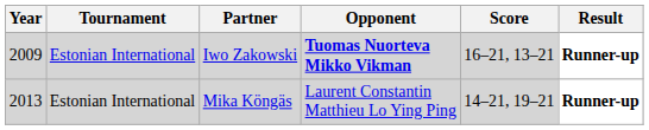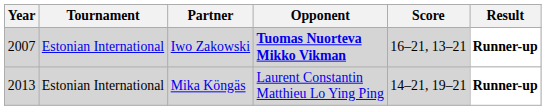Iwo Zakowski | Year: 2009 -> 2007
